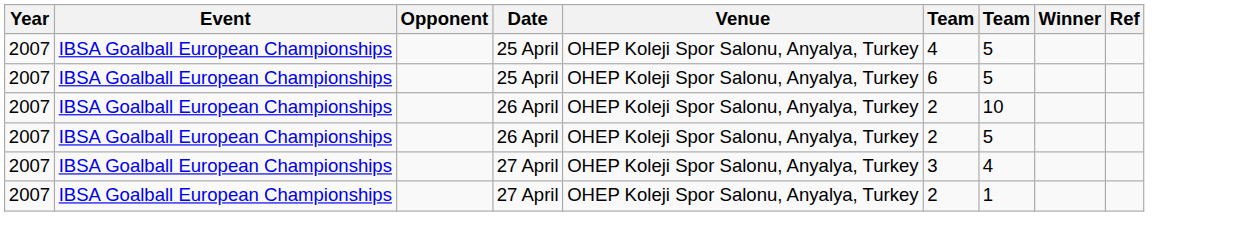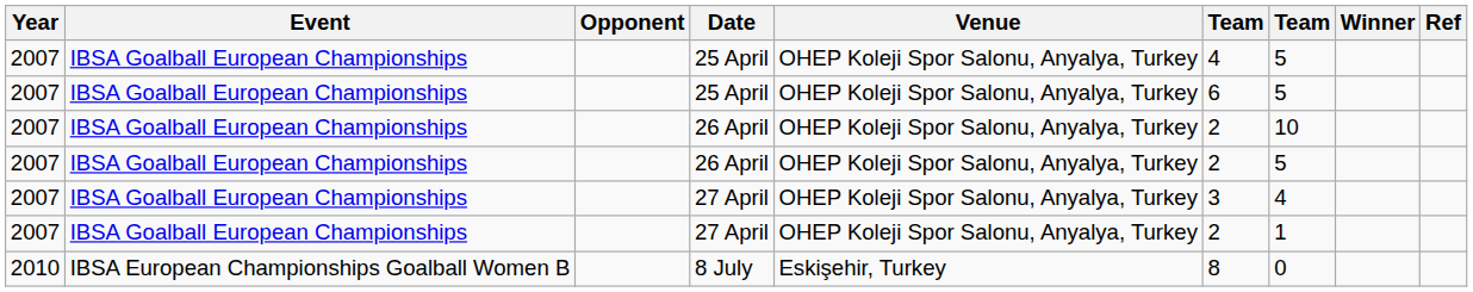+ row: 2010 | IBSA European Championships Goalball Women B | 8 July | Eskişehir, Turkey | 8 | 0
